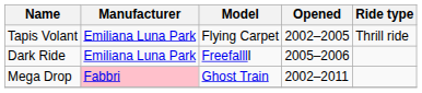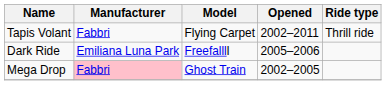Tapis Volant | Manufacturer: Emiliana Luna Park -> Fabbri
Tapis Volant | Opened: 2002–2005 -> 2002–2011
Mega Drop | Opened: 2002–2011 -> 2002–2005
